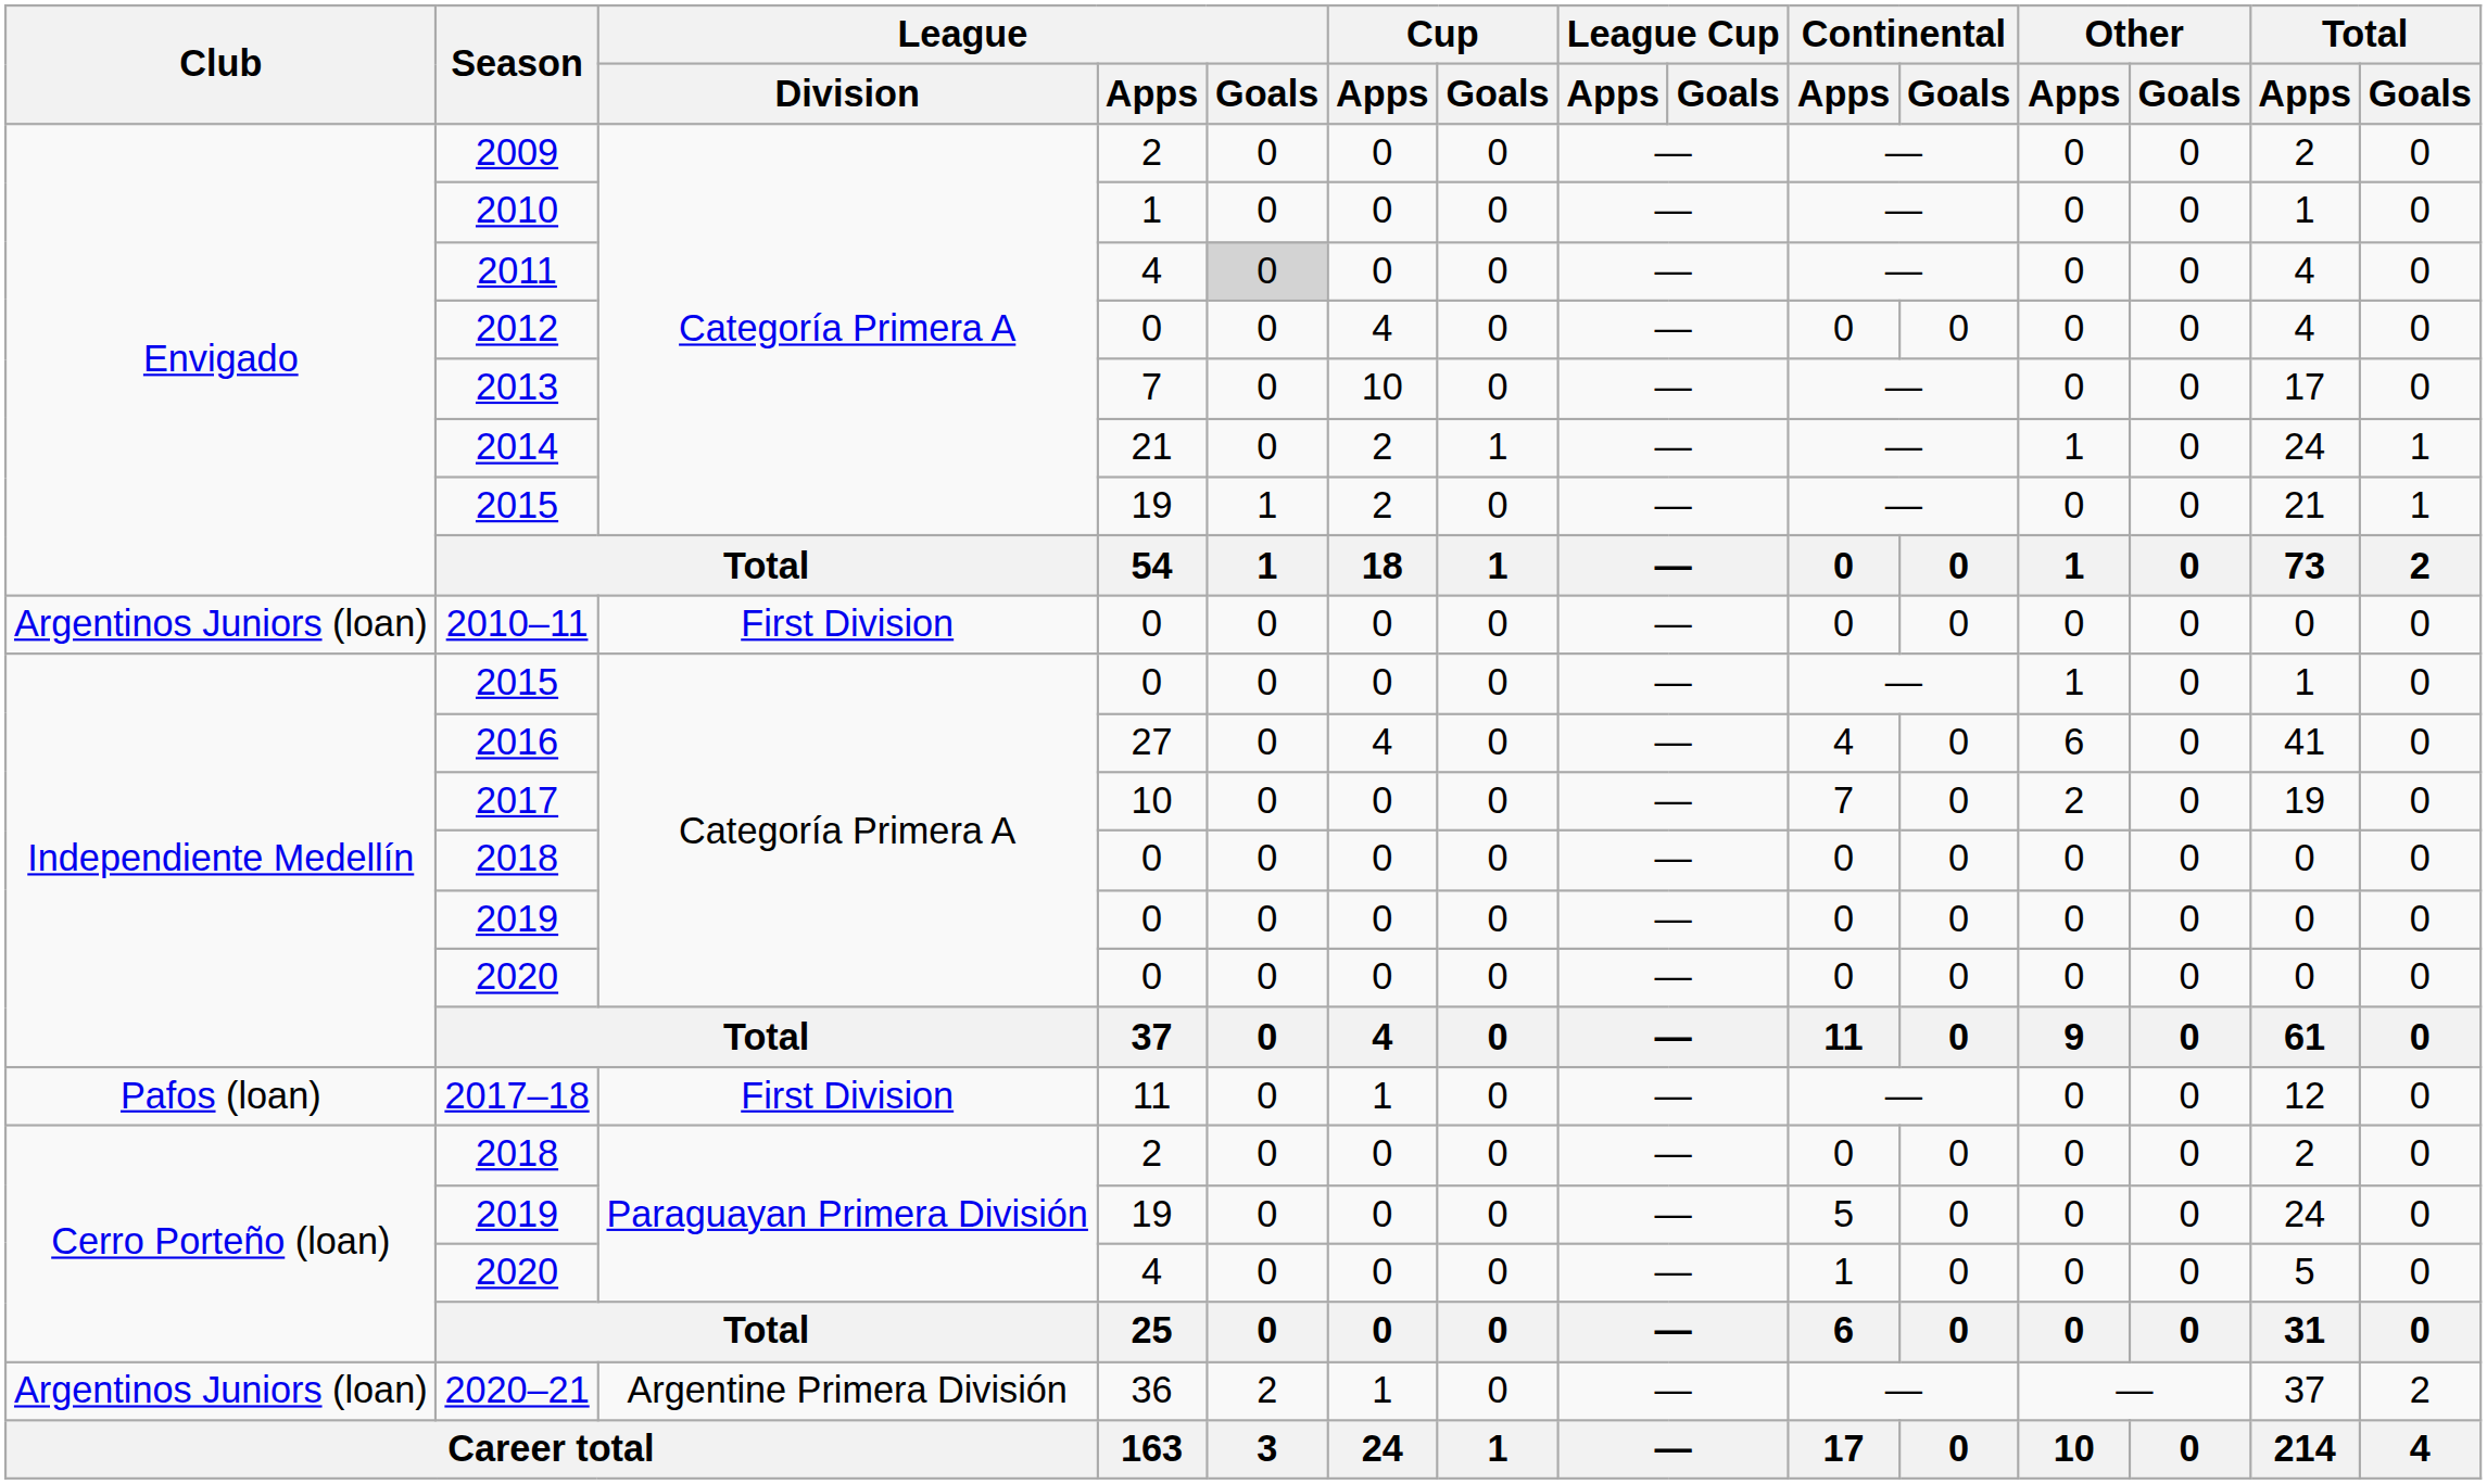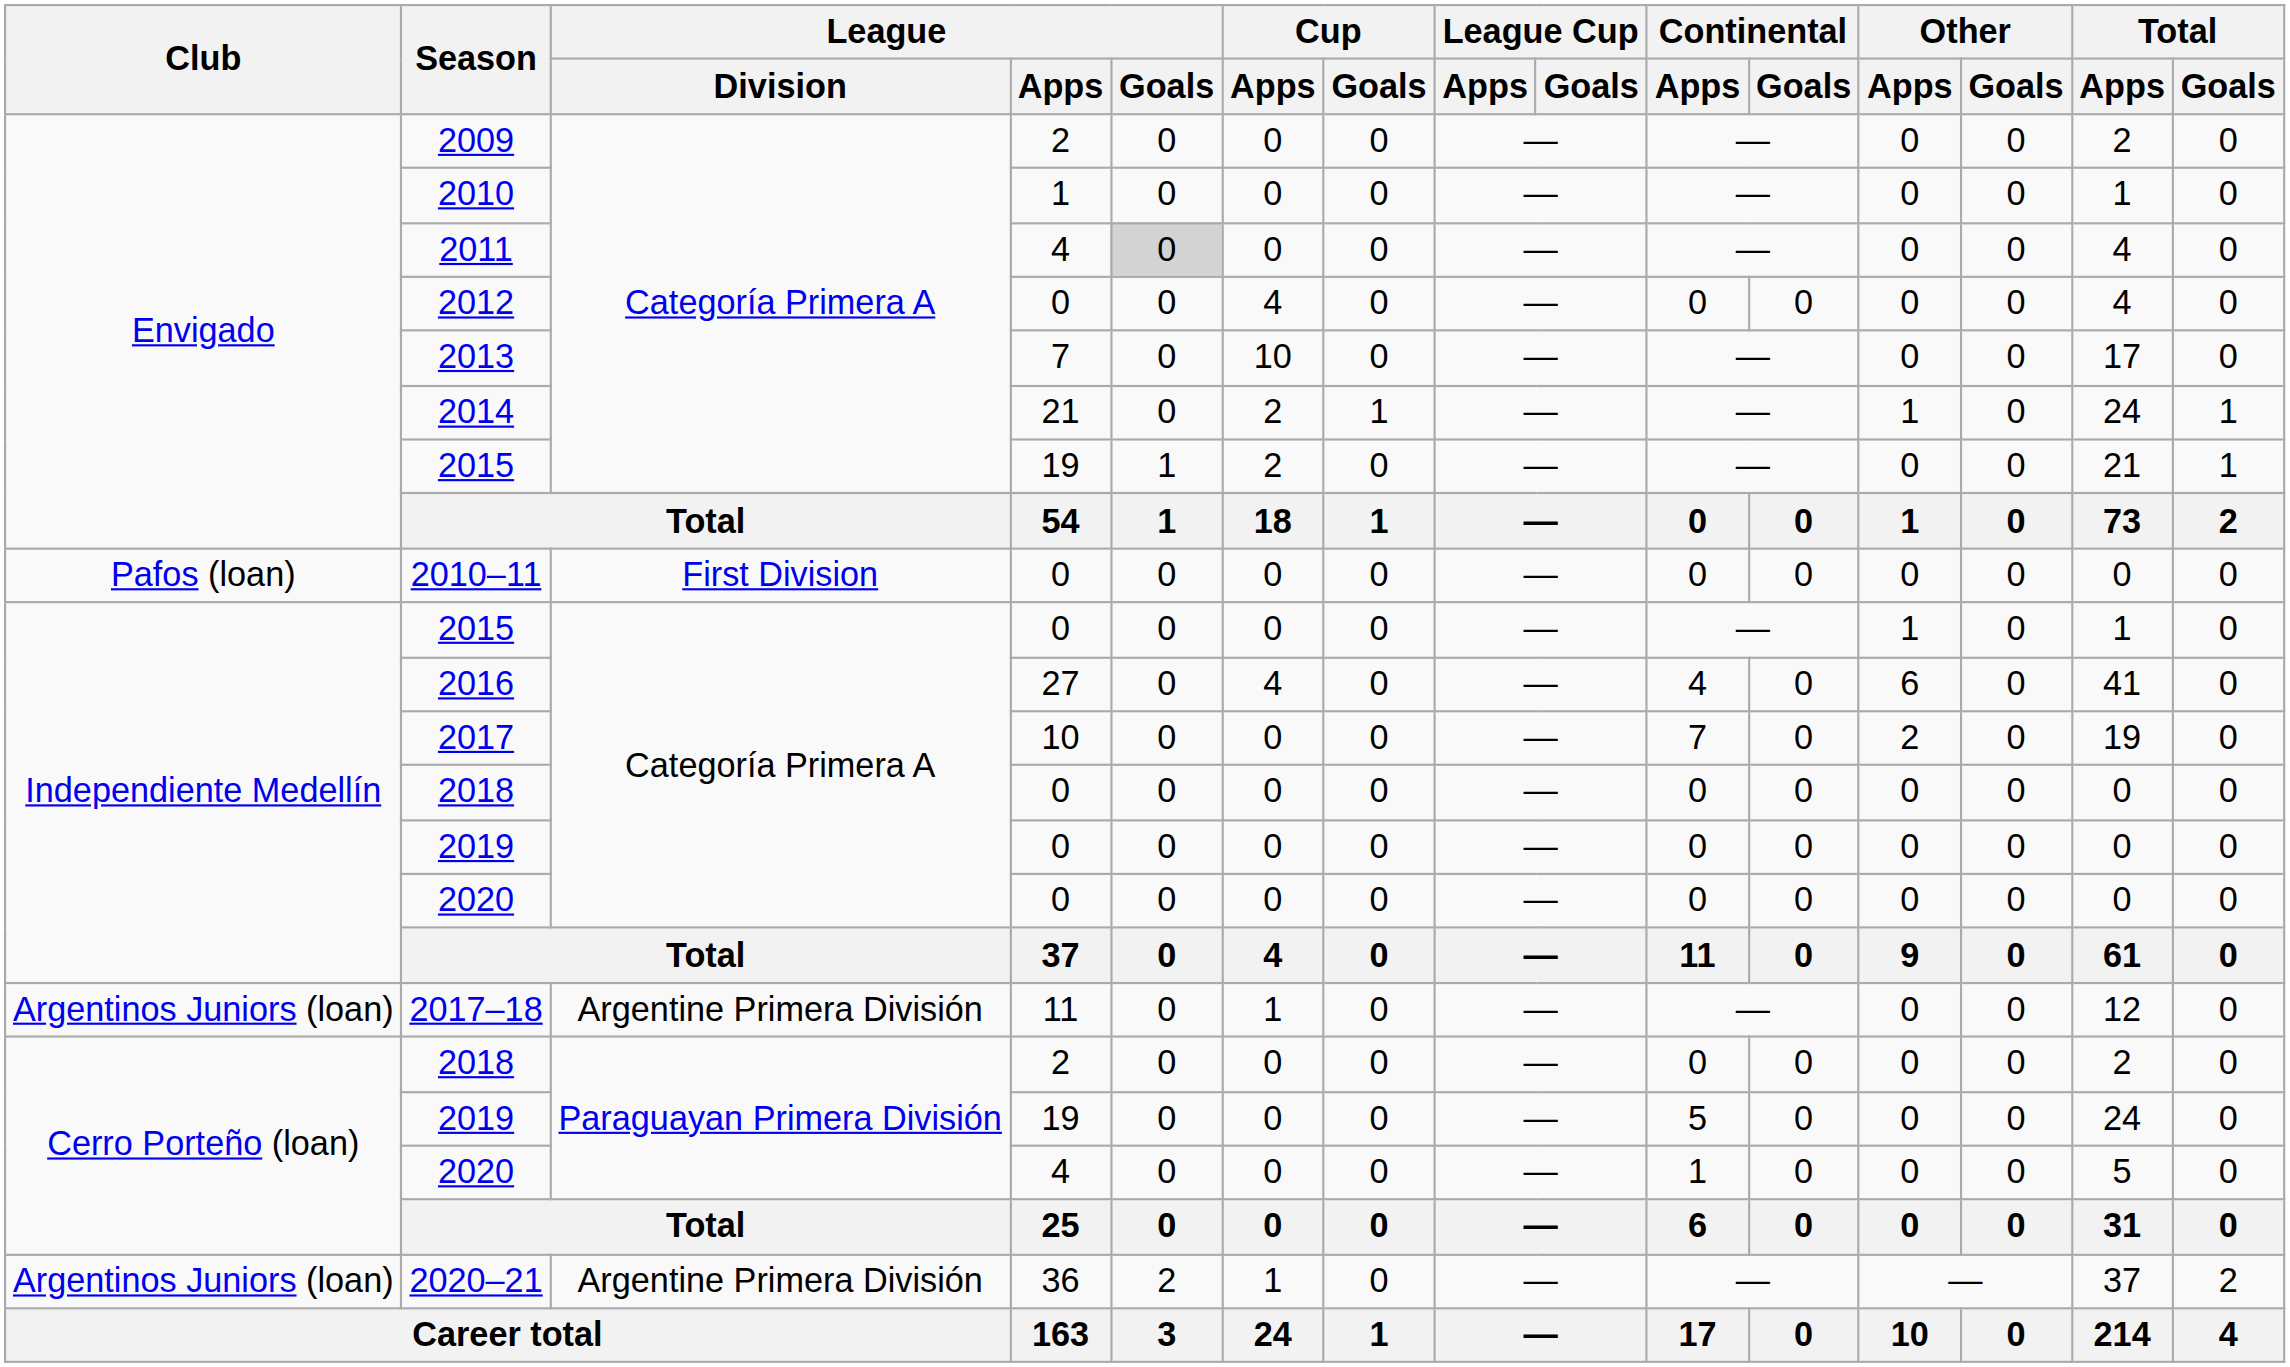2010–11 | Club: Argentinos Juniors (loan) -> Pafos (loan)
2017–18 | Club: Pafos (loan) -> Argentinos Juniors (loan)
2017–18 | League / Division: First Division -> Argentine Primera División
